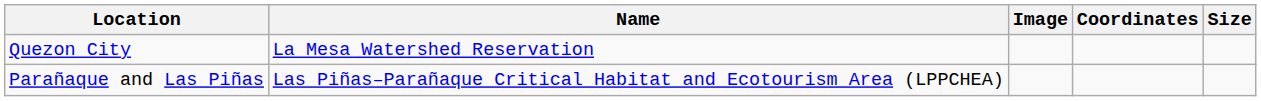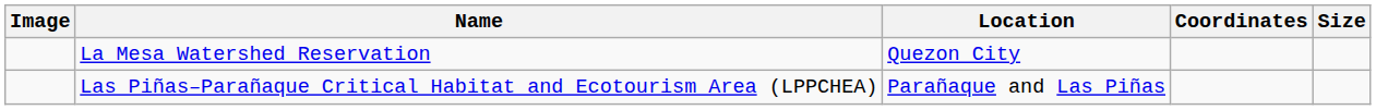columns swapped: Image <-> Location
